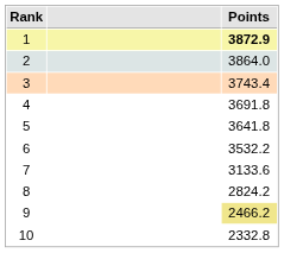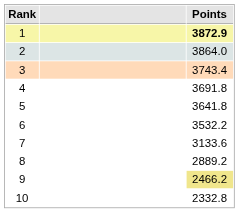8 | Points: 2824.2 -> 2889.2
